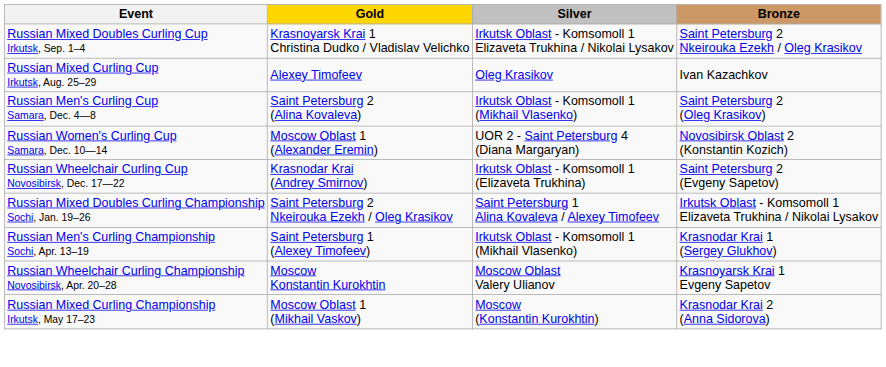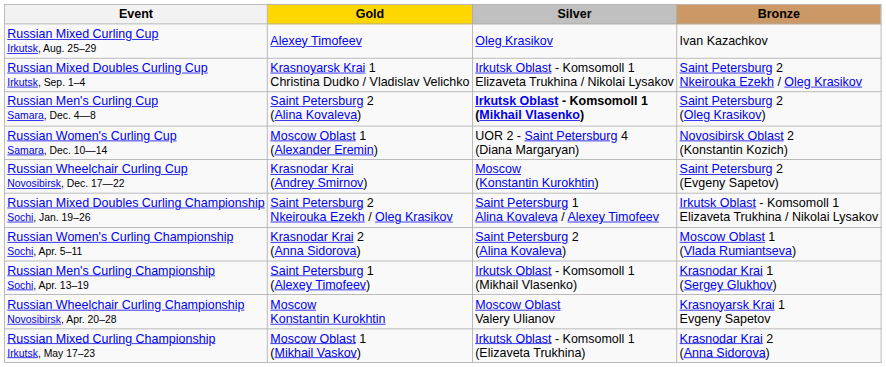rows swapped: Russian Mixed Curling Cup Irkutsk, Aug. 25–29 <-> Russian Mixed Doubles Curling Cup Irkutsk, Sep. 1–4
Russian Men's Curling Cup Samara, Dec. 4—8 | Silver: normal -> bold
Russian Wheelchair Curling Cup Novosibirsk, Dec. 17—22 | Silver: Irkutsk Oblast - Komsomoll 1 (Elizaveta Trukhina) -> Moscow (Konstantin Kurokhtin)
+ row: Russian Women's Curling Championship Sochi, Apr. 5–11 | Krasnodar Krai 2 (Anna Sidorova) | Saint Petersburg 2 (Alina Kovaleva) | Moscow Oblast 1 (Vlada Rumiantseva)
Russian Mixed Curling Championship Irkutsk, May 17–23 | Silver: Moscow (Konstantin Kurokhtin) -> Irkutsk Oblast - Komsomoll 1 (Elizaveta Trukhina)
